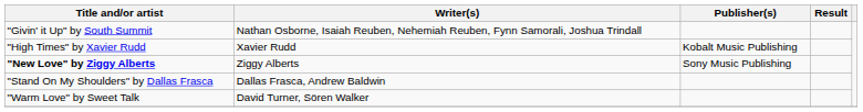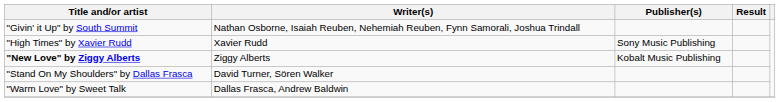"High Times" by Xavier Rudd | Publisher(s): Kobalt Music Publishing -> Sony Music Publishing
"New Love" by Ziggy Alberts | Publisher(s): Sony Music Publishing -> Kobalt Music Publishing
"Stand On My Shoulders" by Dallas Frasca | Writer(s): Dallas Frasca, Andrew Baldwin -> David Turner, Sören Walker
"Warm Love" by Sweet Talk | Writer(s): David Turner, Sören Walker -> Dallas Frasca, Andrew Baldwin
